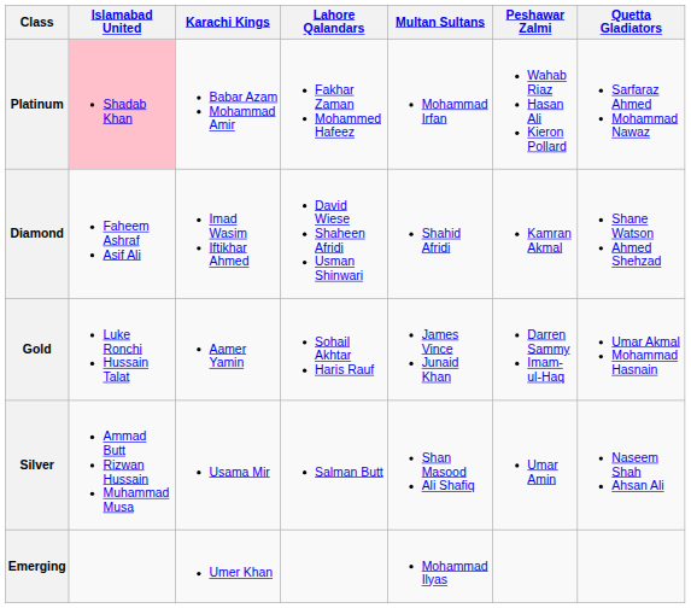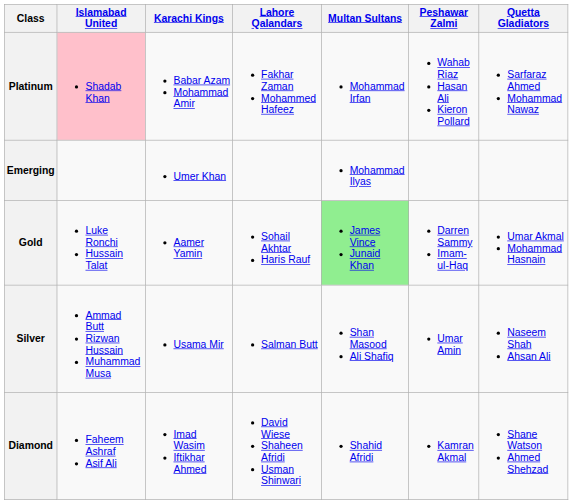rows swapped: Diamond <-> Emerging
Gold | Multan Sultans: no background -> lightgreen background
